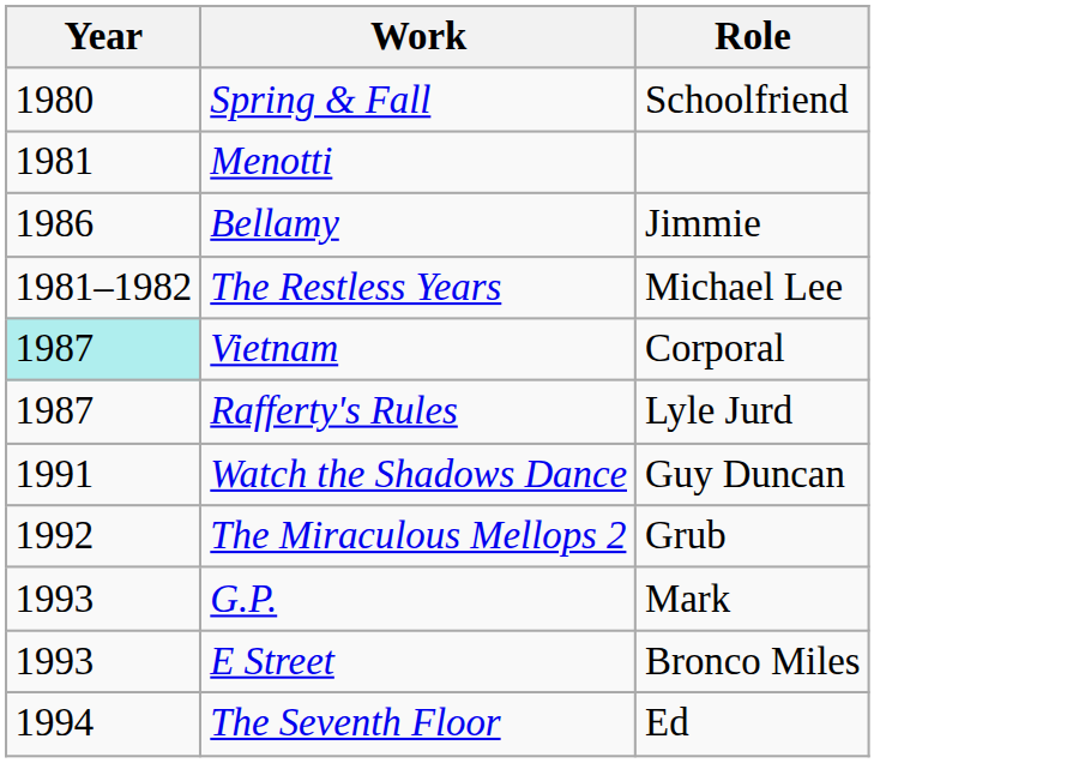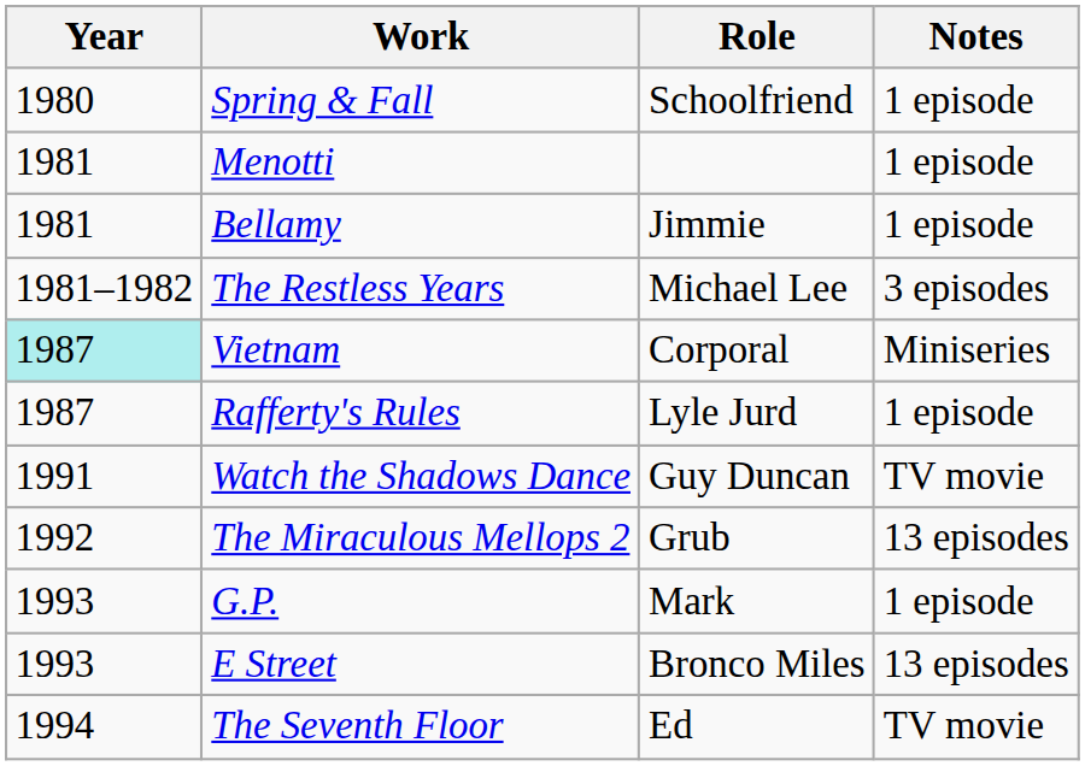+ column: Notes | 1 episode | 1 episode | 1 episode | 3 episodes | Miniseries | 1 episode | TV movie | 13 episodes | 1 episode | 13 episodes | TV movie
Bellamy | Year: 1986 -> 1981
